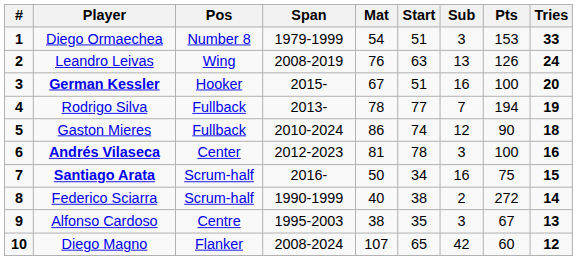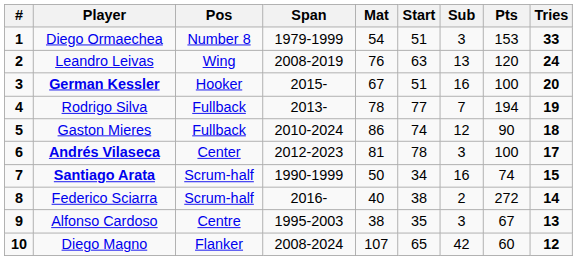Leandro Leivas | Pts: 126 -> 120
Andrés Vilaseca | Tries: 16 -> 17
Santiago Arata | Span: 2016- -> 1990-1999
Santiago Arata | Pts: 75 -> 74
Federico Sciarra | Span: 1990-1999 -> 2016-
